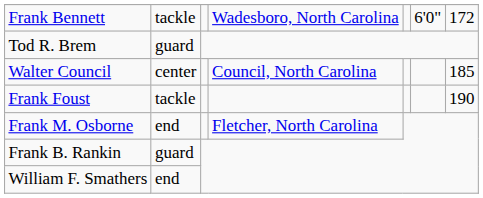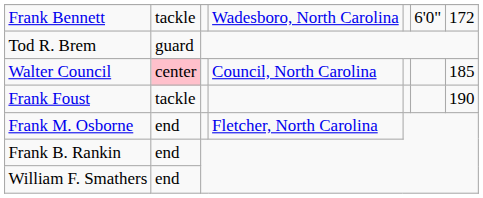Walter Council | column 2: no background -> pink background
Frank B. Rankin | column 2: guard -> end
